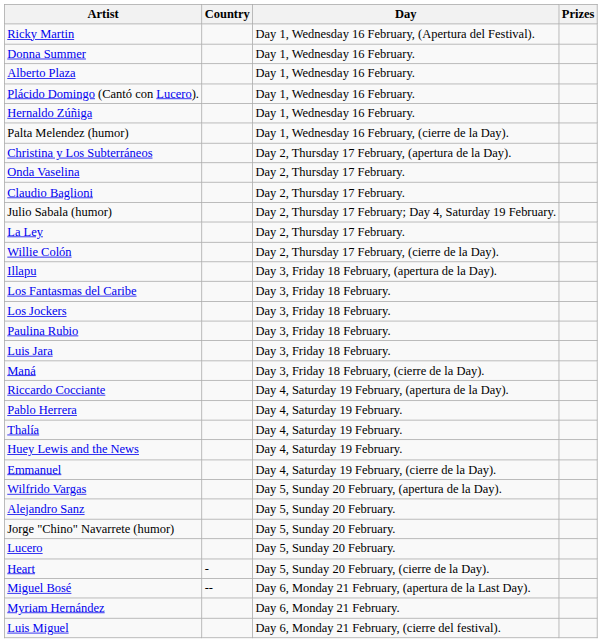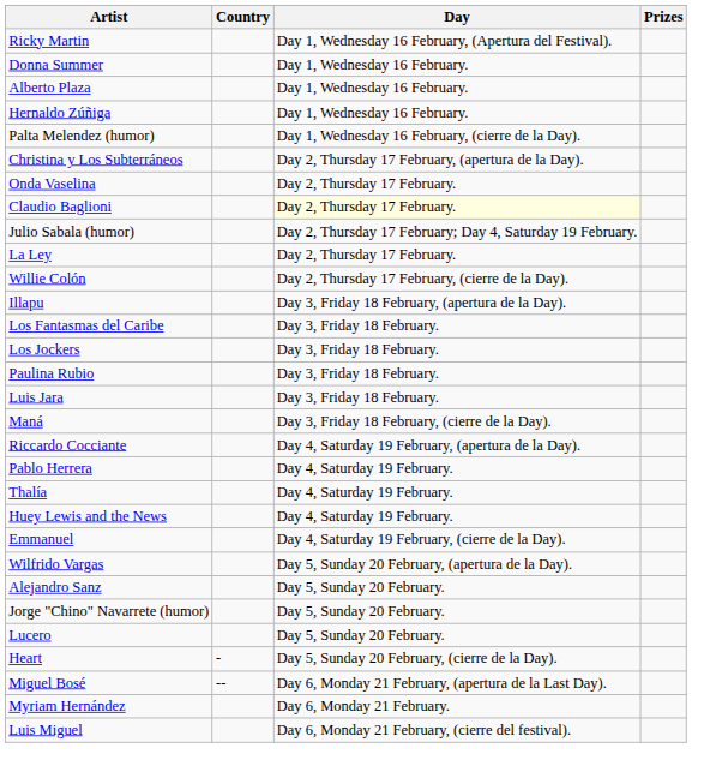- row: Plácido Domingo (Cantó con Lucero). | Day 1, Wednesday 16 February.
Claudio Baglioni | Day: no background -> lightyellow background
